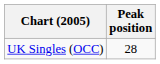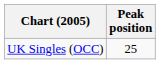UK Singles (OCC) | Peak position: 28 -> 25
